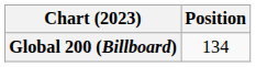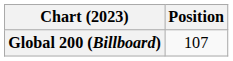Global 200 (Billboard) | Position: 134 -> 107
